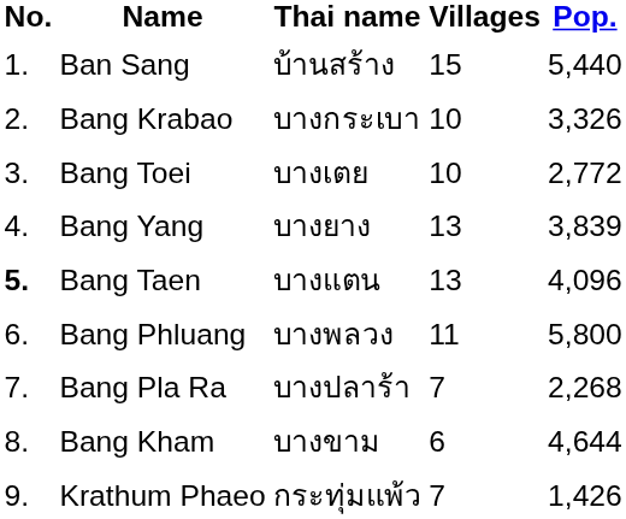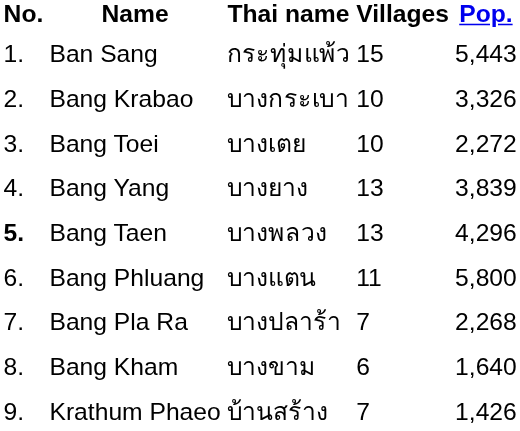Ban Sang | Thai name: บ้านสร้าง -> กระทุ่มแพ้ว
Ban Sang | Pop.: 5,440 -> 5,443
Bang Toei | Pop.: 2,772 -> 2,272
Bang Taen | Thai name: บางแตน -> บางพลวง
Bang Taen | Pop.: 4,096 -> 4,296
Bang Phluang | Thai name: บางพลวง -> บางแตน
Bang Kham | Pop.: 4,644 -> 1,640
Krathum Phaeo | Thai name: กระทุ่มแพ้ว -> บ้านสร้าง
